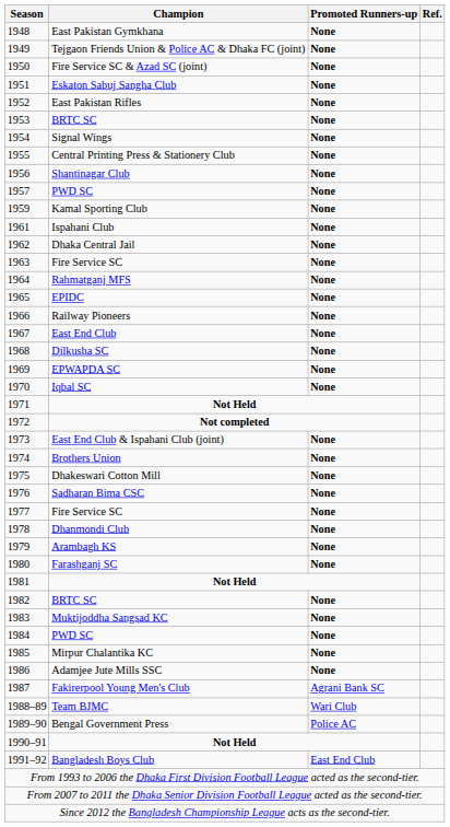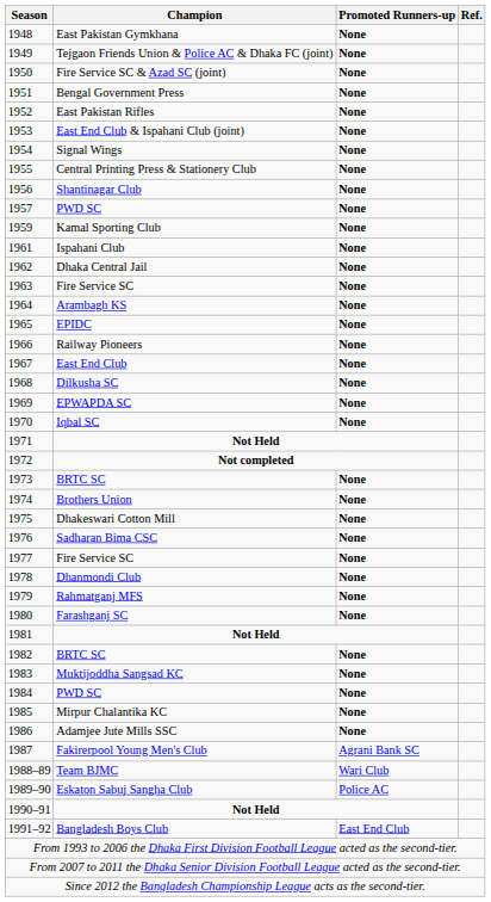1951 | Champion: Eskaton Sabuj Sangha Club -> Bengal Government Press
1953 | Champion: BRTC SC -> East End Club & Ispahani Club (joint)
1964 | Champion: Rahmatganj MFS -> Arambagh KS
1973 | Champion: East End Club & Ispahani Club (joint) -> BRTC SC
1979 | Champion: Arambagh KS -> Rahmatganj MFS
1989–90 | Champion: Bengal Government Press -> Eskaton Sabuj Sangha Club
